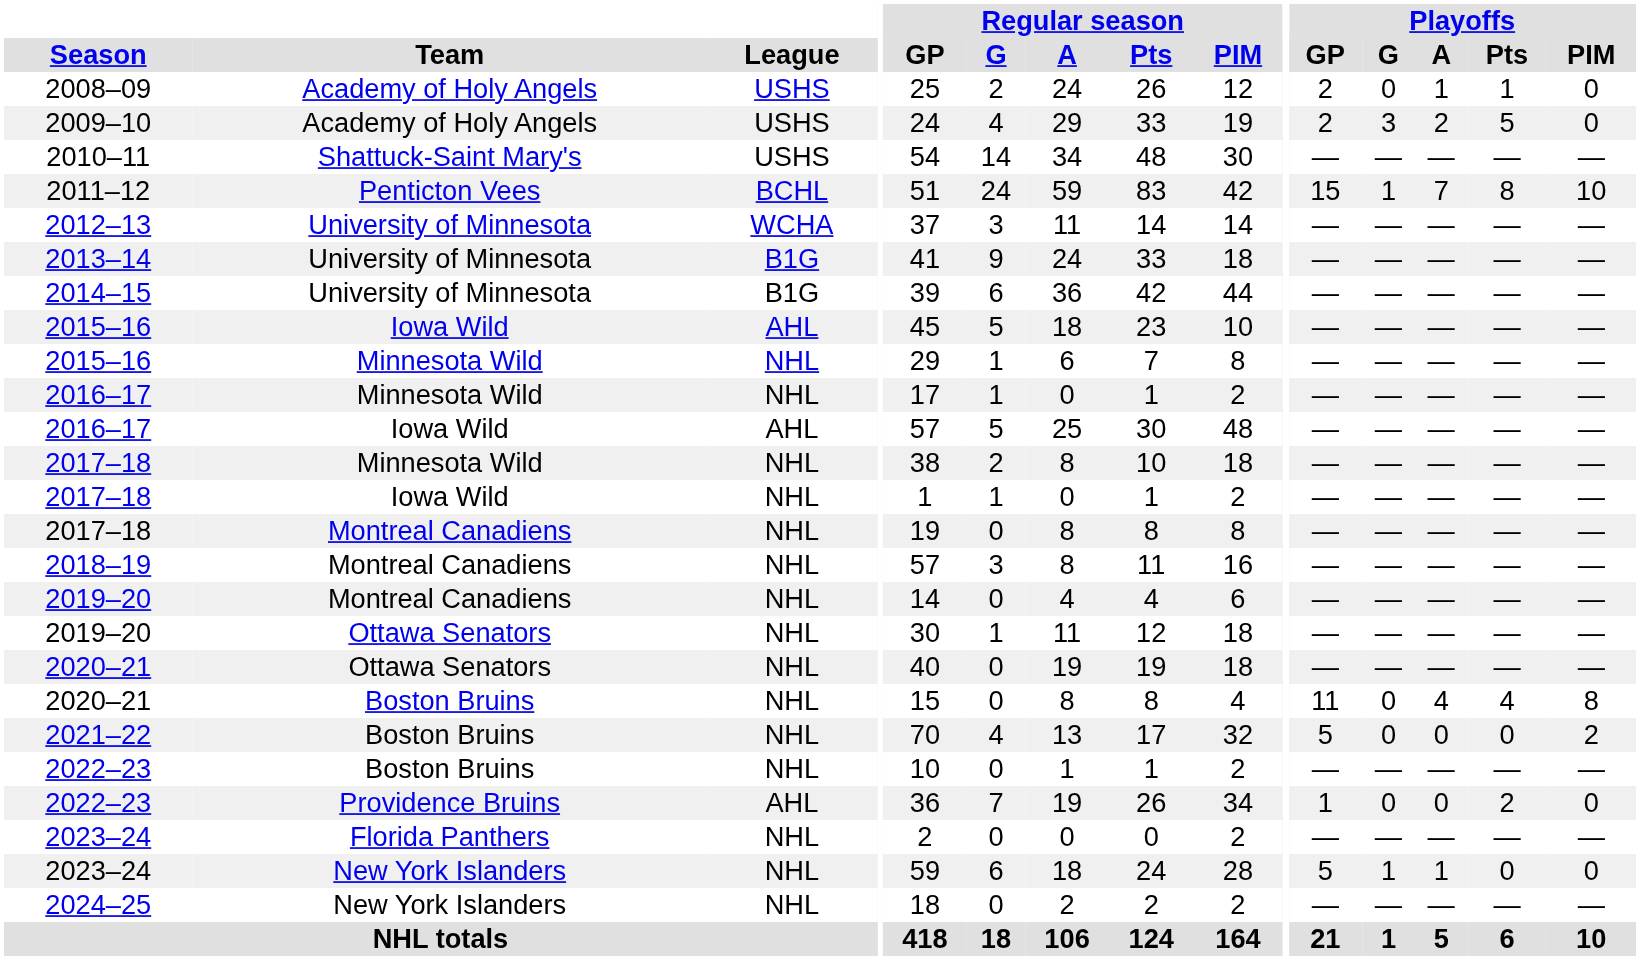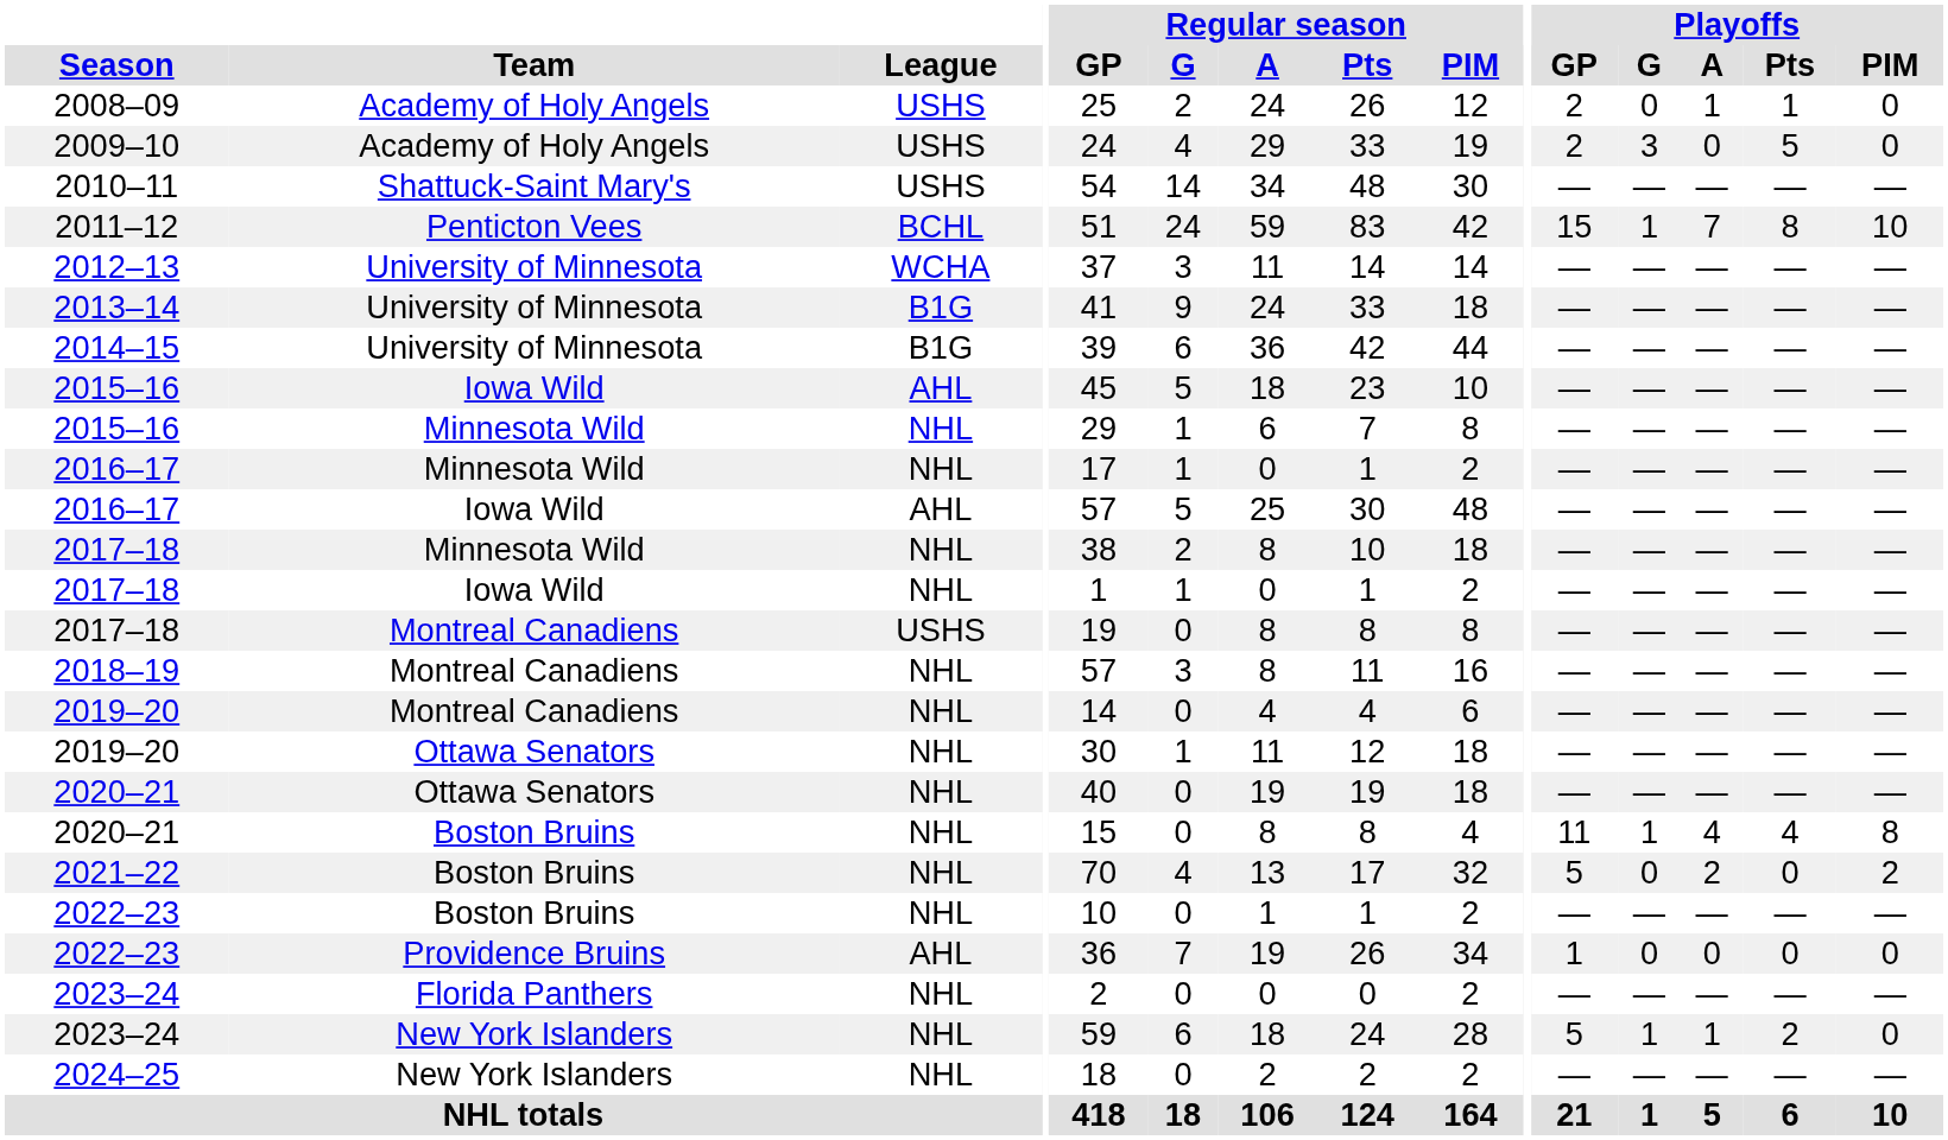2009–10 | Playoffs / A: 2 -> 0
2017–18 / Montreal Canadiens | League: NHL -> USHS
2020–21 / Boston Bruins | Playoffs / G: 0 -> 1
2021–22 | Playoffs / A: 0 -> 2
2022–23 / Providence Bruins | Playoffs / Pts: 2 -> 0
2023–24 / New York Islanders | Playoffs / Pts: 0 -> 2
